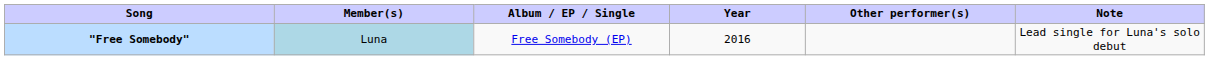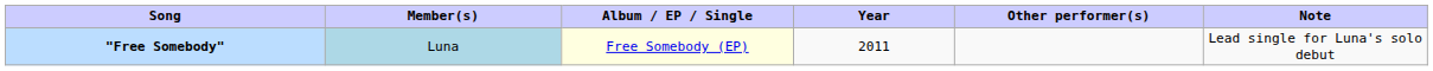"Free Somebody" | Album / EP / Single: no background -> lightyellow background
"Free Somebody" | Year: 2016 -> 2011
